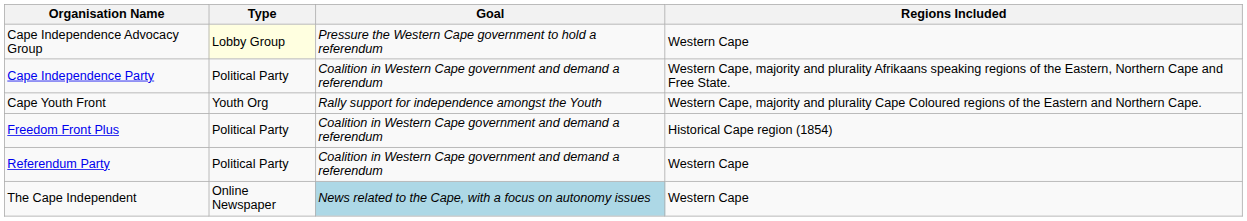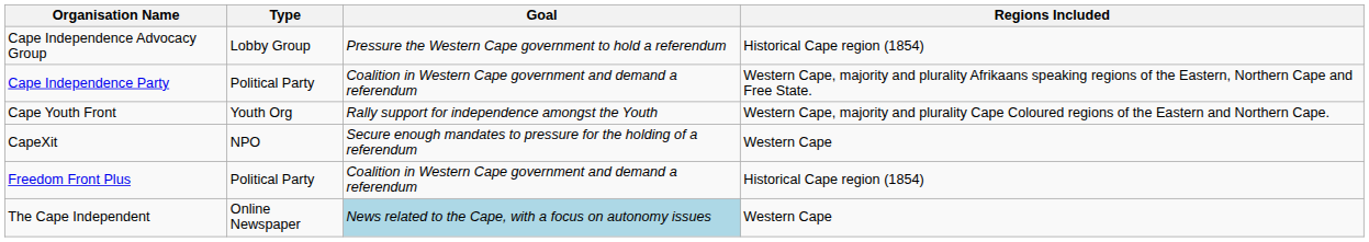Cape Independence Advocacy Group | Type: lightyellow background -> no background
Cape Independence Advocacy Group | Regions Included: Western Cape -> Historical Cape region (1854)
+ row: CapeXit | NPO | Secure enough mandates to pressure for the holding of a referendum | Western Cape
- row: Referendum Party | Political Party | Coalition in Western Cape government and demand a referendum | Western Cape
